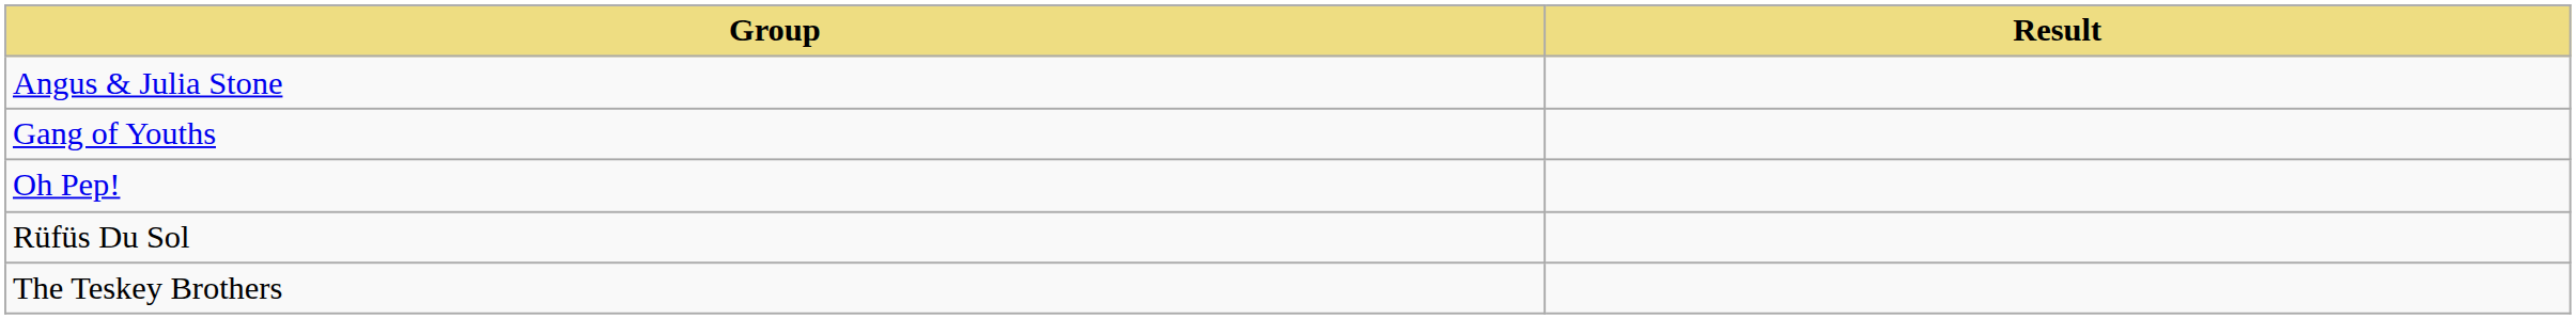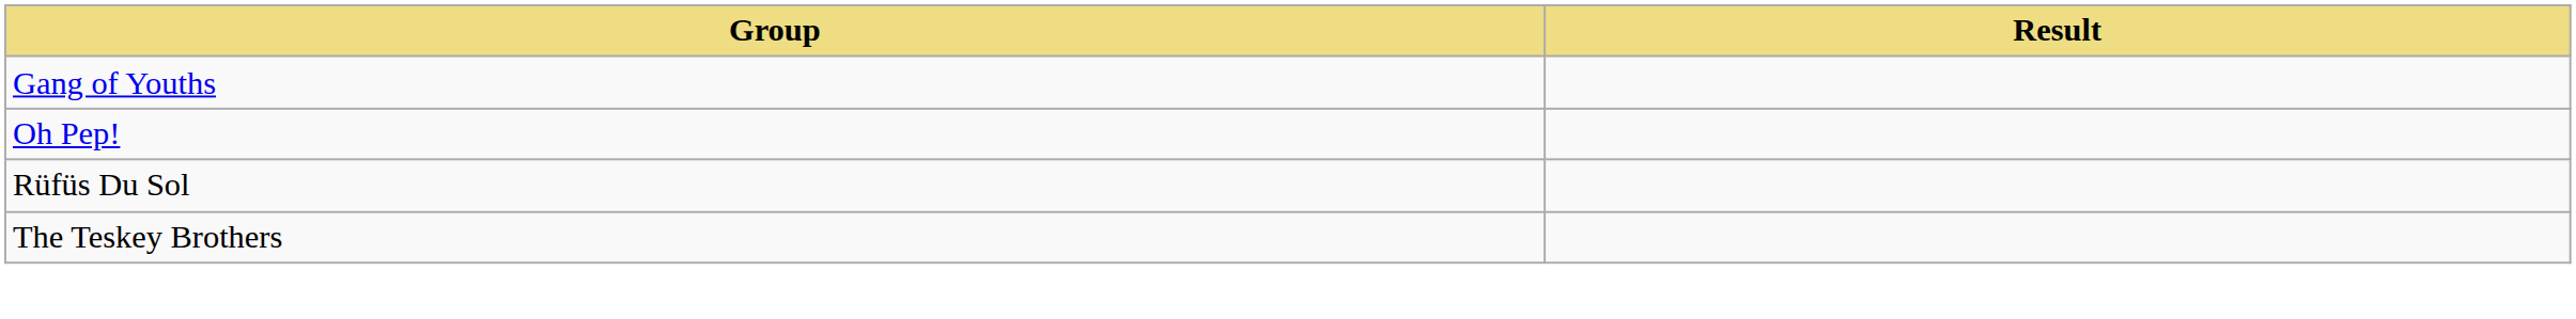- row: Angus & Julia Stone
